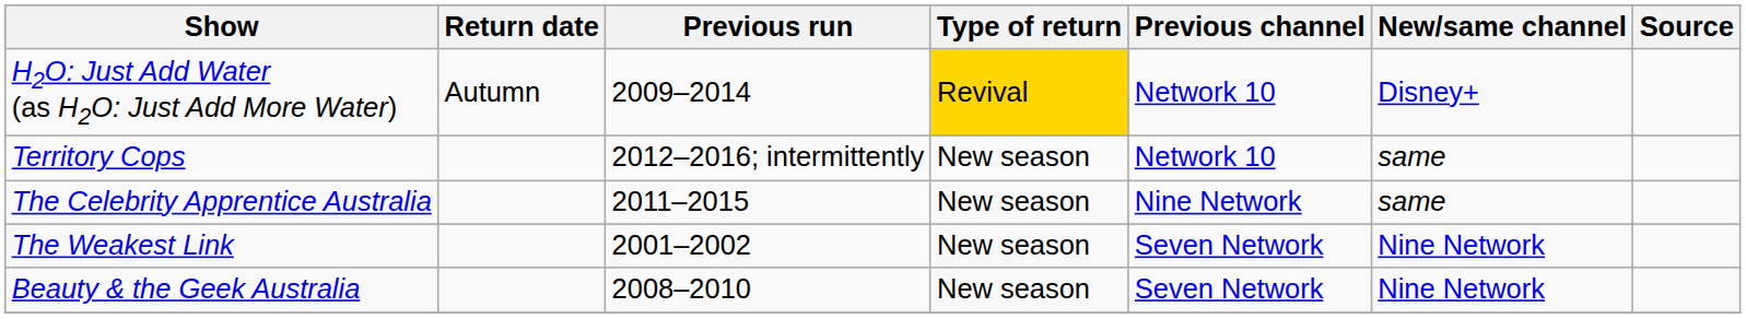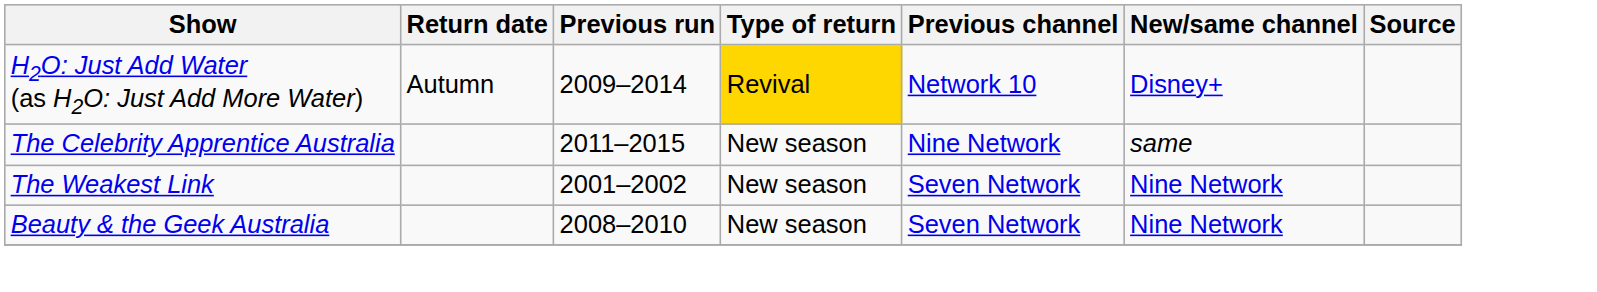- row: Territory Cops | 2012–2016; intermittently | New season | Network 10 | same
